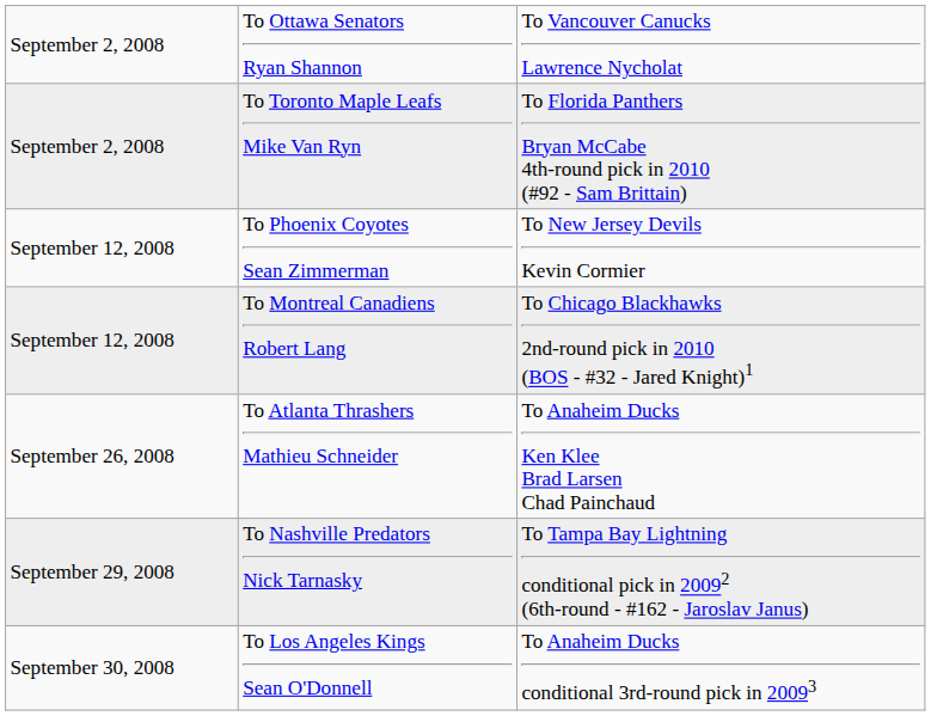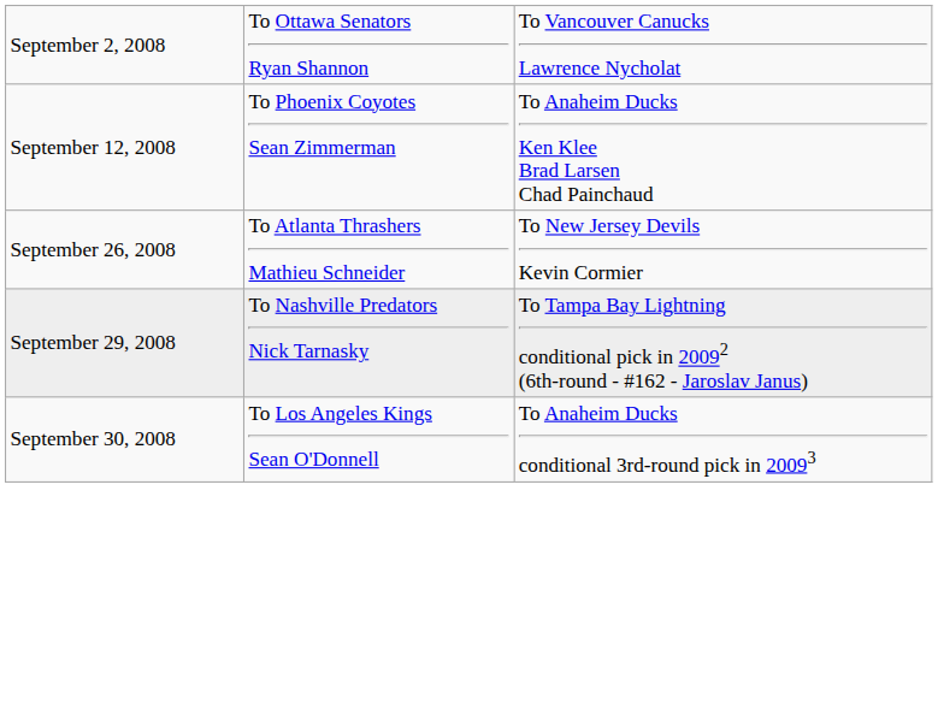- row: September 2, 2008 | To Toronto Maple Leafs Mike Van Ryn | To Florida Panthers Bryan McCabe 4th-round pick in 2010 (#92 - Sam Brittain)
To Phoenix Coyotes Sean Zimmerman | column 3: To New Jersey Devils Kevin Cormier -> To Anaheim Ducks Ken Klee Brad Larsen Chad Painchaud
- row: September 12, 2008 | To Montreal Canadiens Robert Lang | To Chicago Blackhawks 2nd-round pick in 2010 (BOS - #32 - Jared Knight)1
To Atlanta Thrashers Mathieu Schneider | column 3: To Anaheim Ducks Ken Klee Brad Larsen Chad Painchaud -> To New Jersey Devils Kevin Cormier
